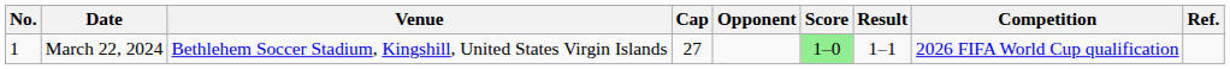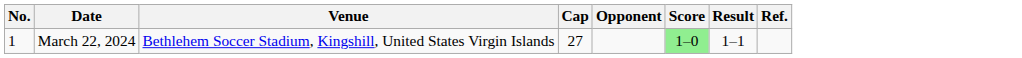- column: Competition | 2026 FIFA World Cup qualification
